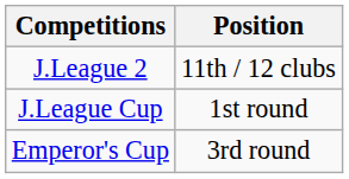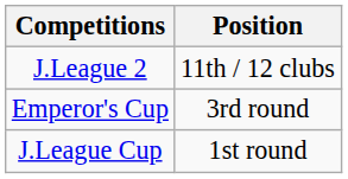rows swapped: Emperor's Cup <-> J.League Cup
